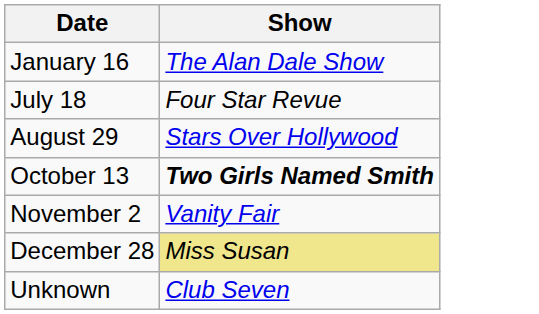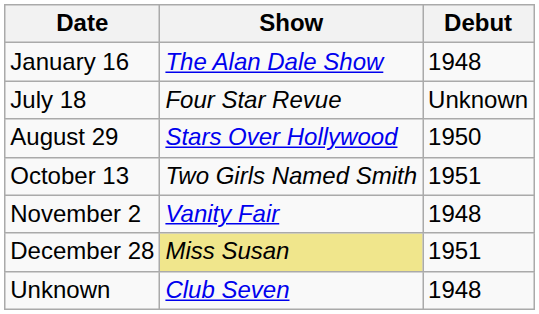+ column: Debut | 1948 | Unknown | 1950 | 1951 | 1948 | 1951 | 1948
October 13 | Show: bold -> normal
